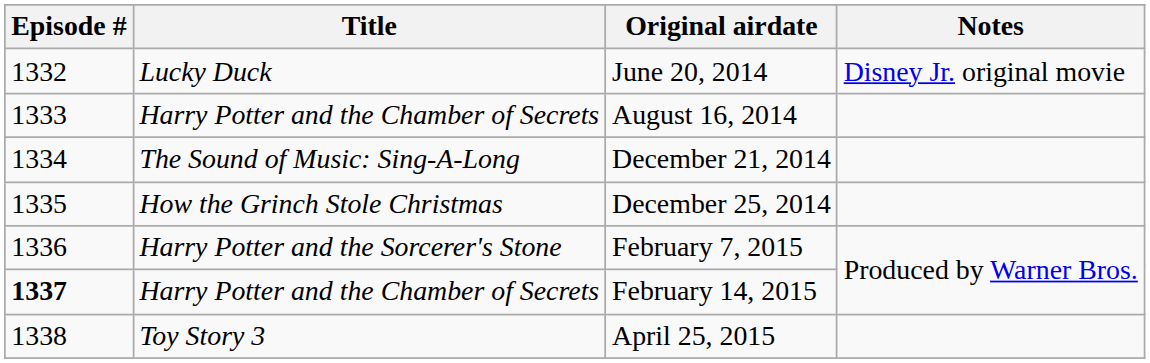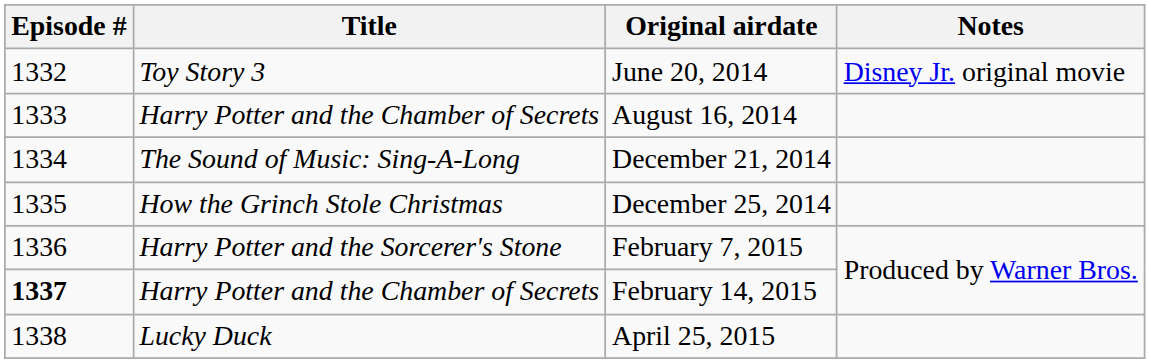June 20, 2014 | Title: Lucky Duck -> Toy Story 3
April 25, 2015 | Title: Toy Story 3 -> Lucky Duck
